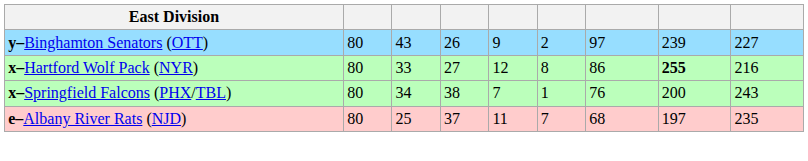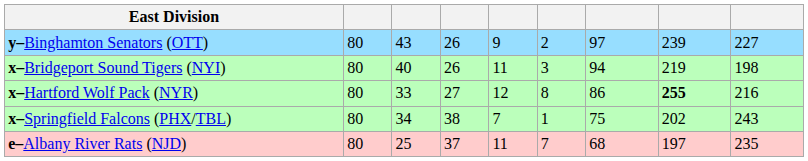+ row: x–Bridgeport Sound Tigers (NYI) | 80 | 40 | 26 | 11 | 3 | 94 | 219 | 198
x–Springfield Falcons (PHX/TBL) | column 7: 76 -> 75
x–Springfield Falcons (PHX/TBL) | column 8: 200 -> 202
